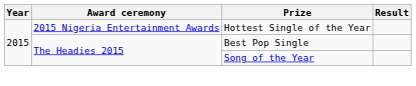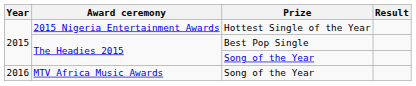+ row: 2016 | MTV Africa Music Awards | Song of the Year
